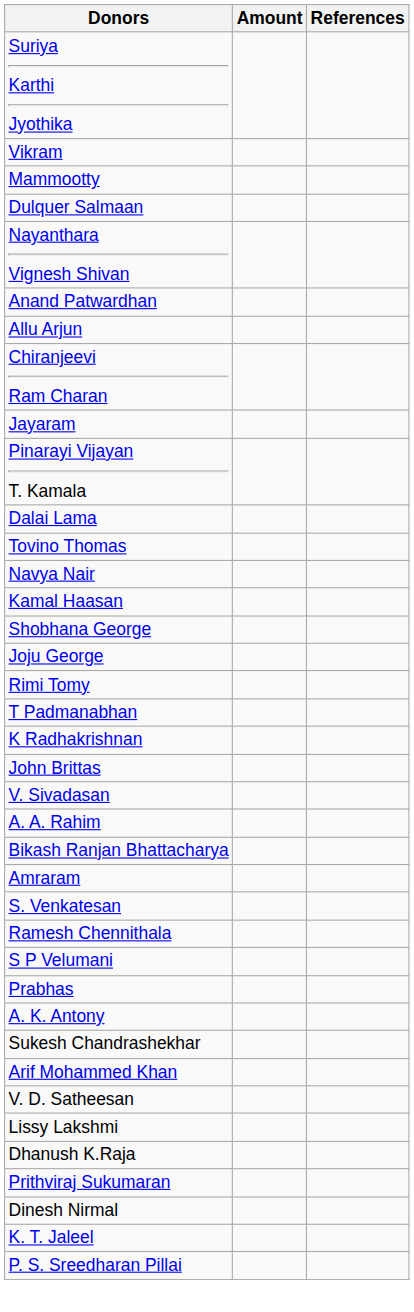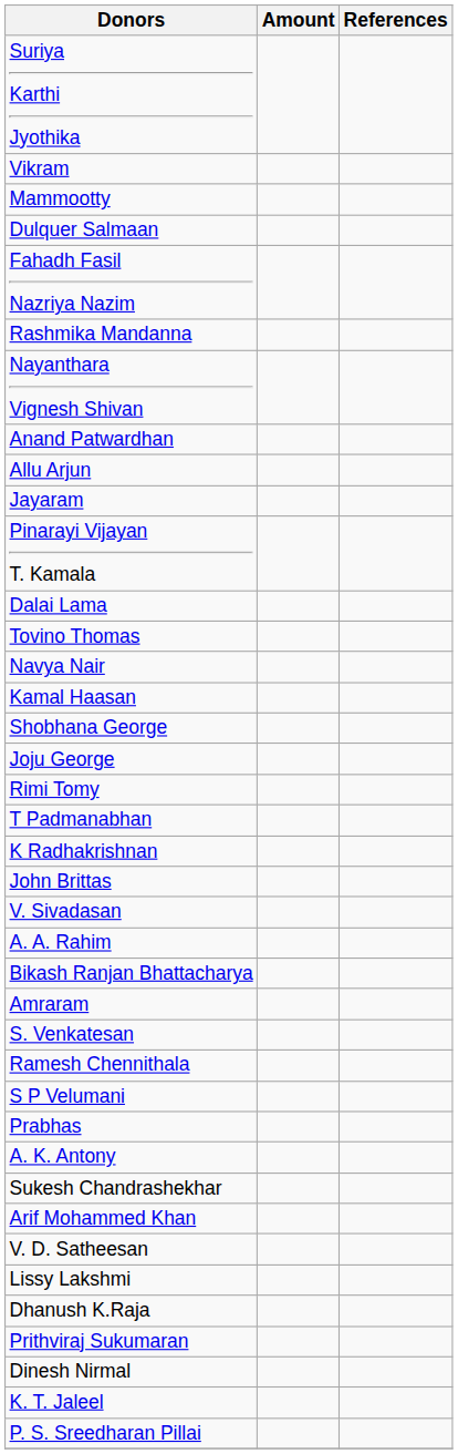+ row: Fahadh Fasil Nazriya Nazim
+ row: Rashmika Mandanna
- row: Chiranjeevi Ram Charan
